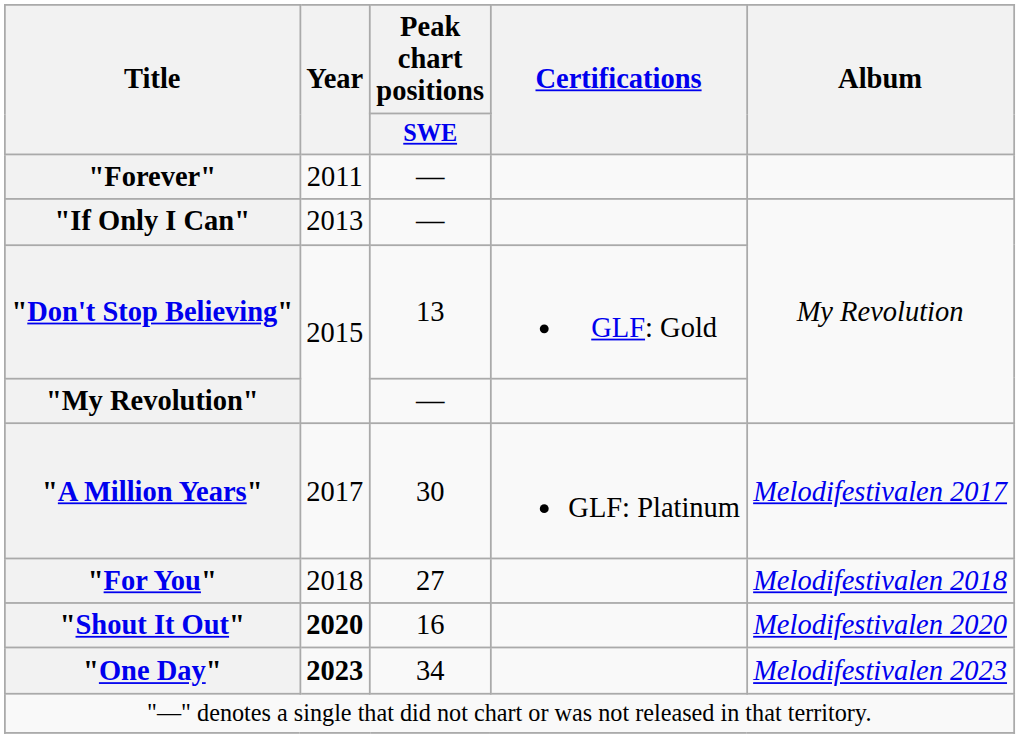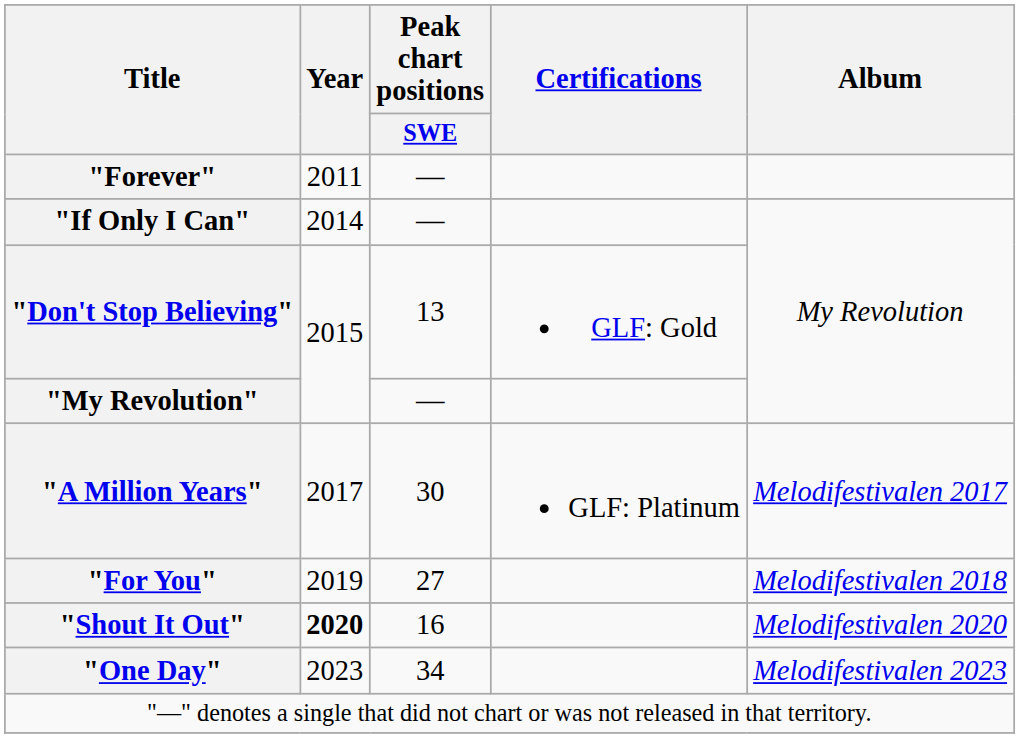"If Only I Can" | Year: 2013 -> 2014
"For You" | Year: 2018 -> 2019
"One Day" | Year: bold -> normal
